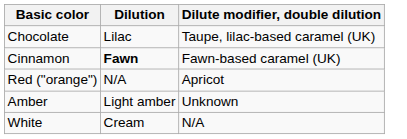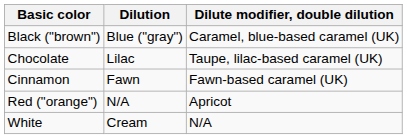+ row: Black ("brown") | Blue ("gray") | Caramel, blue-based caramel (UK)
Cinnamon | Dilution: bold -> normal
- row: Amber | Light amber | Unknown
